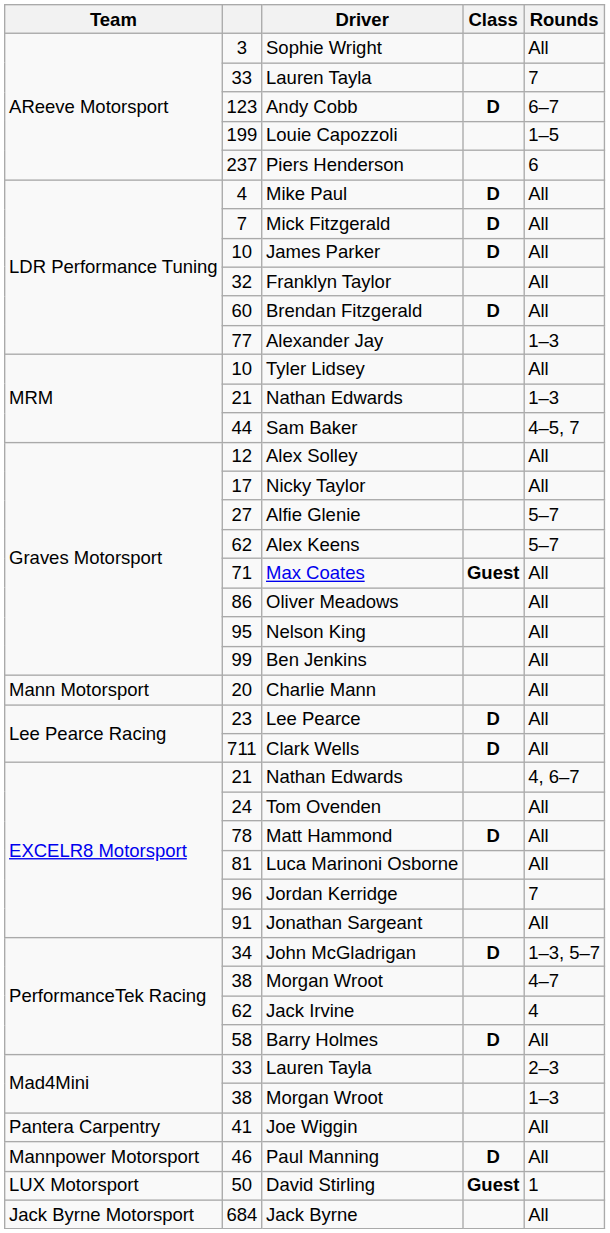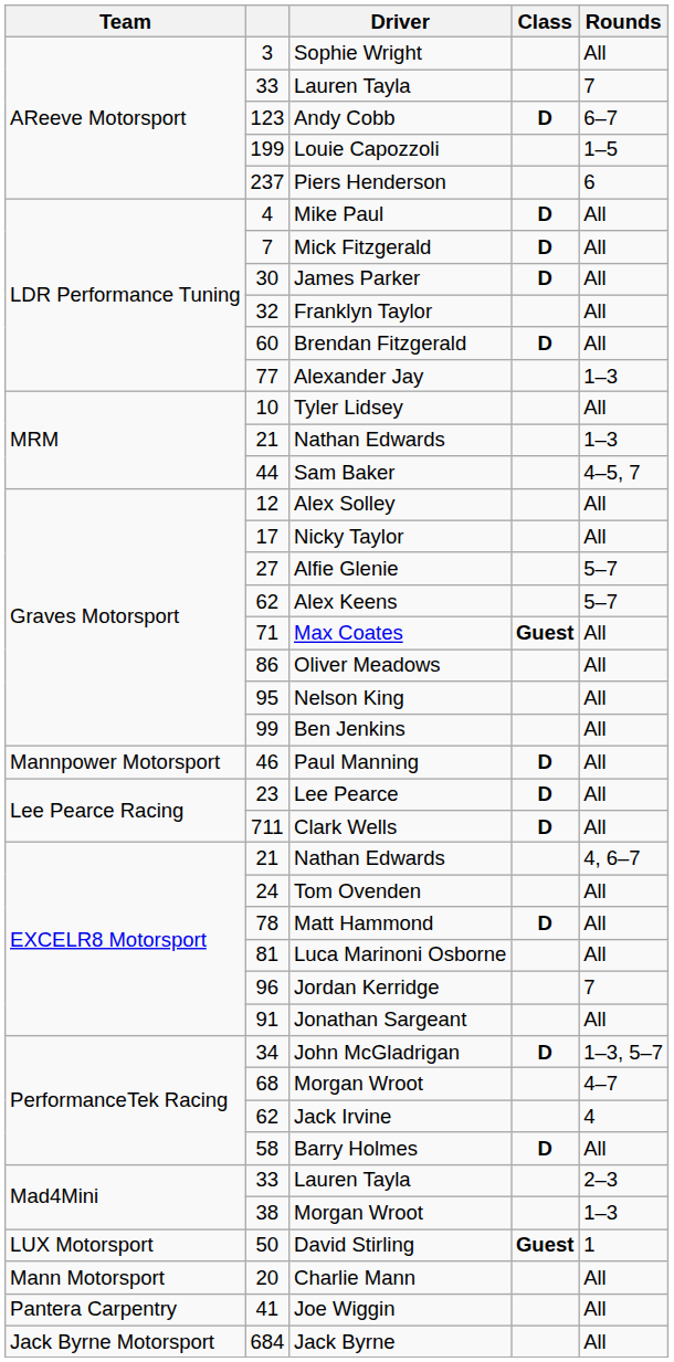James Parker | column 2: 10 -> 30
rows swapped: Charlie Mann <-> Paul Manning
PerformanceTek Racing / Morgan Wroot | column 2: 38 -> 68
rows swapped: Joe Wiggin <-> David Stirling
